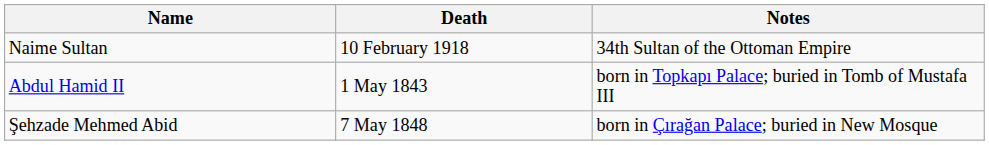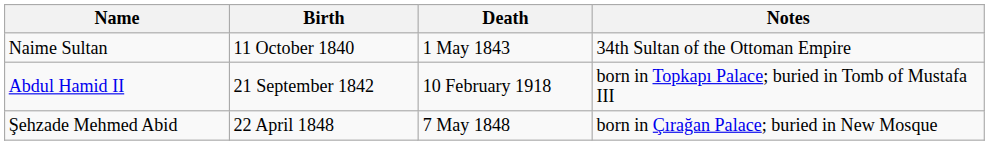+ column: Birth | 11 October 1840 | 21 September 1842 | 22 April 1848
Naime Sultan | Death: 10 February 1918 -> 1 May 1843
Abdul Hamid II | Death: 1 May 1843 -> 10 February 1918
